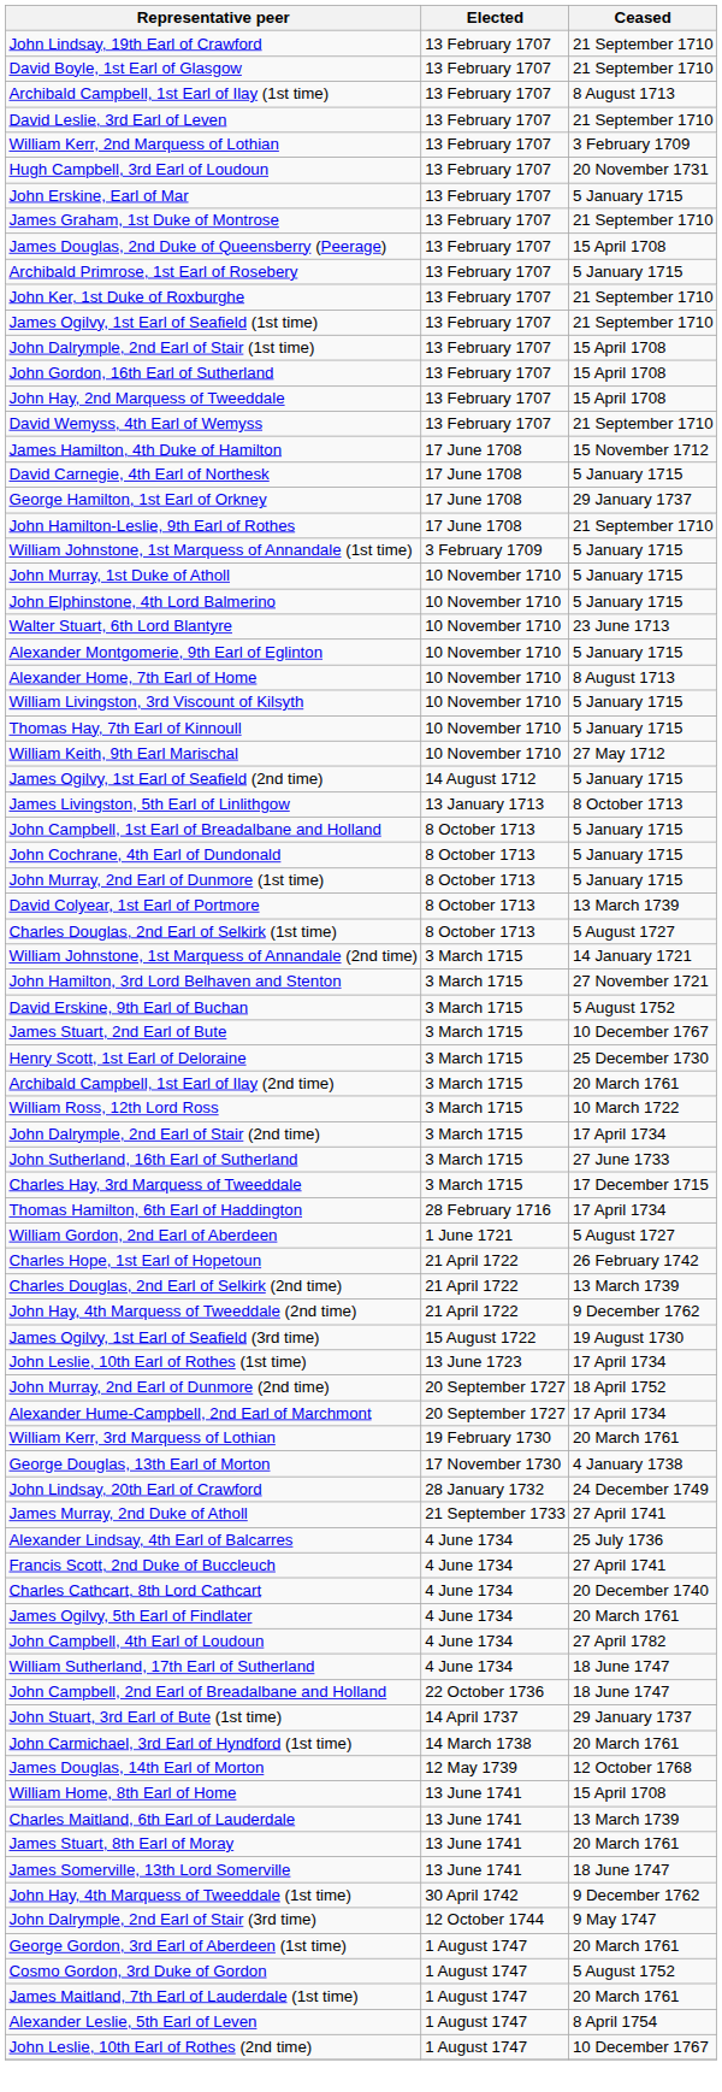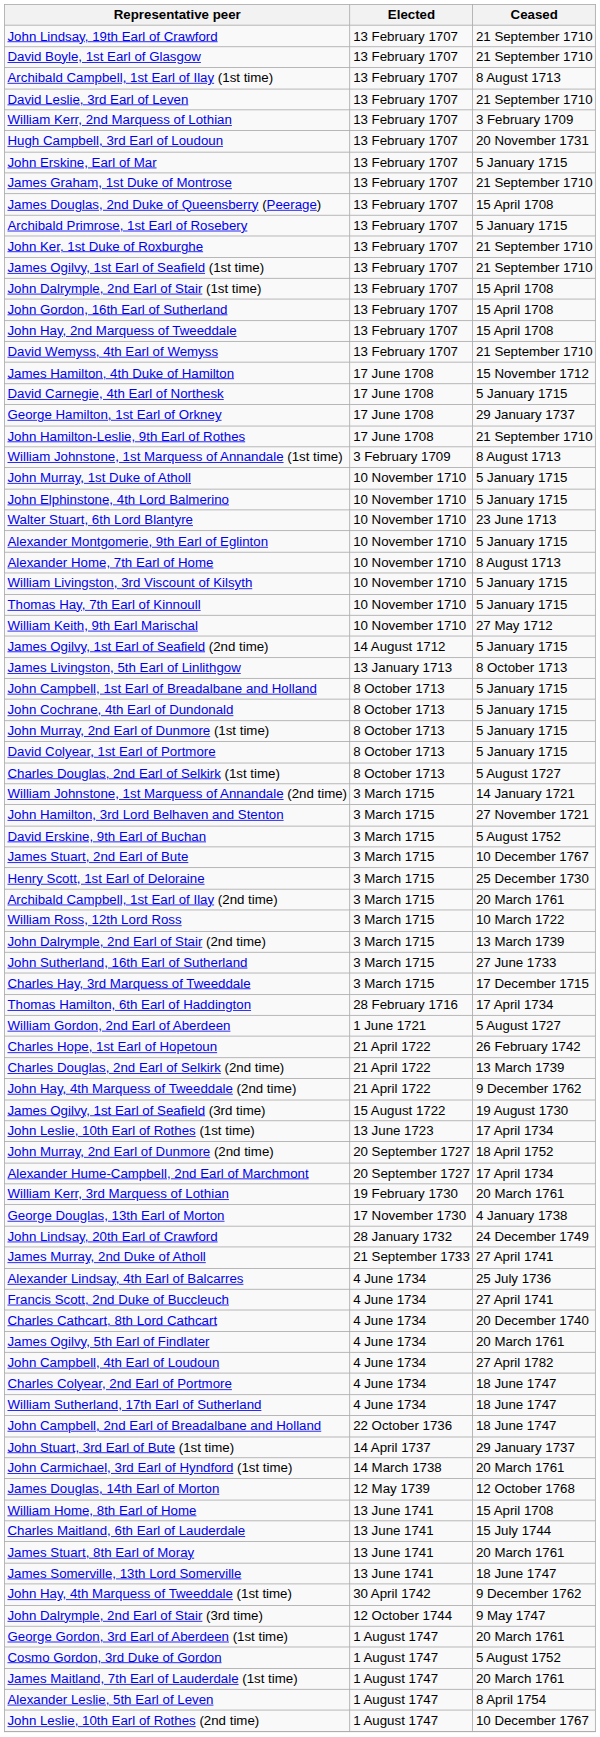William Johnstone, 1st Marquess of Annandale (1st time) | Ceased: 5 January 1715 -> 8 August 1713
David Colyear, 1st Earl of Portmore | Ceased: 13 March 1739 -> 5 January 1715
John Dalrymple, 2nd Earl of Stair (2nd time) | Ceased: 17 April 1734 -> 13 March 1739
+ row: Charles Colyear, 2nd Earl of Portmore | 4 June 1734 | 18 June 1747
Charles Maitland, 6th Earl of Lauderdale | Ceased: 13 March 1739 -> 15 July 1744
